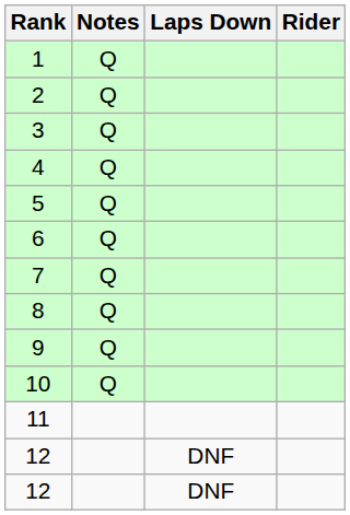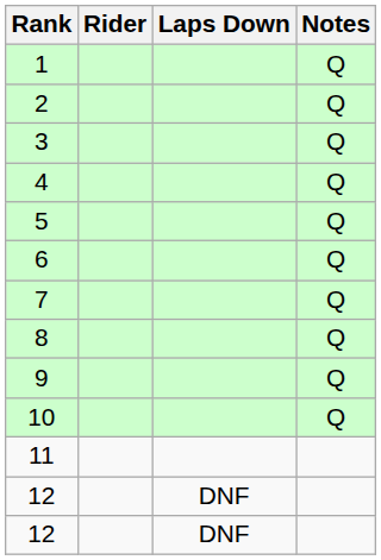columns swapped: Rider <-> Notes
